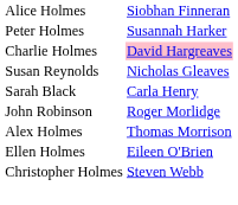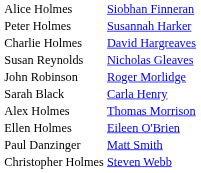Charlie Holmes | column 2: pink background -> no background
rows swapped: Sarah Black <-> John Robinson
+ row: Paul Danzinger | Matt Smith
